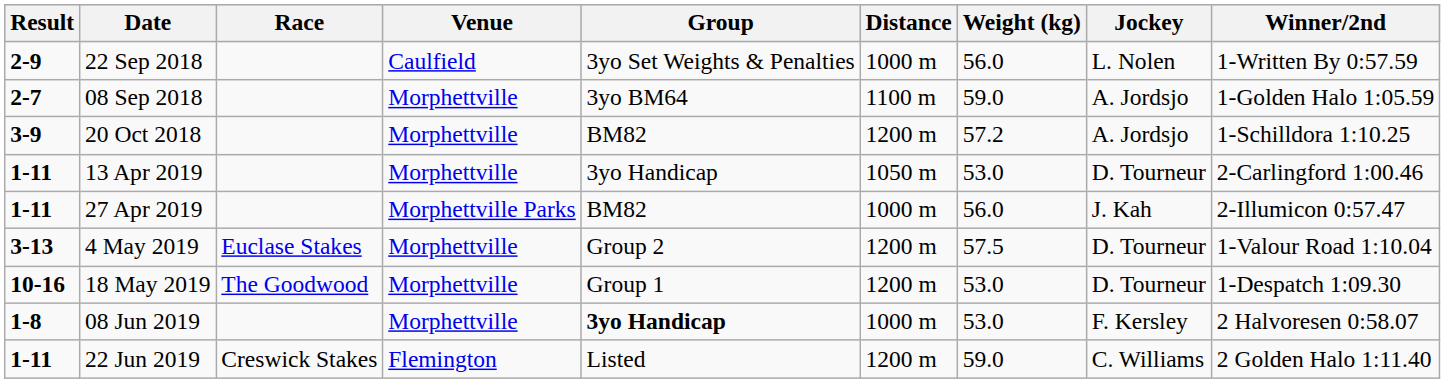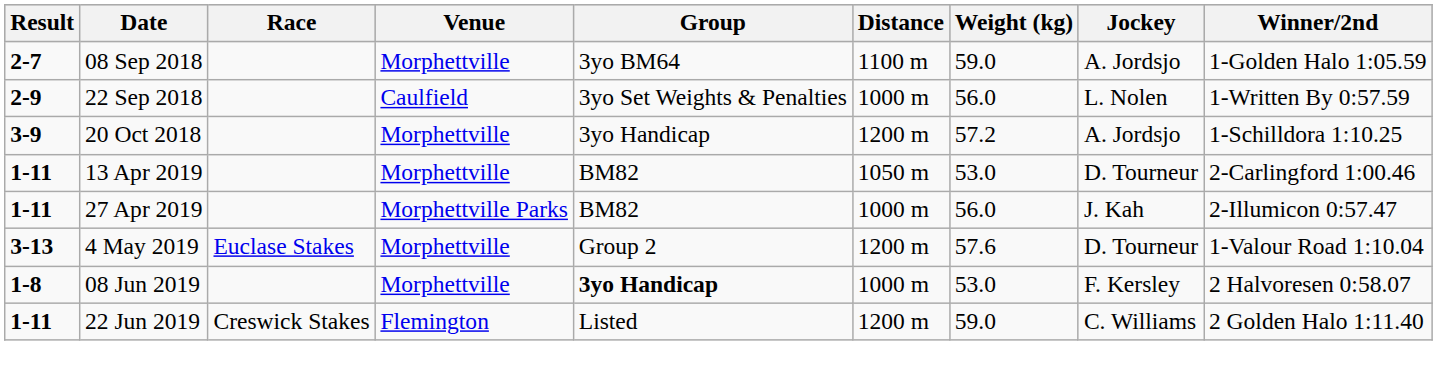rows swapped: 08 Sep 2018 <-> 22 Sep 2018
20 Oct 2018 | Group: BM82 -> 3yo Handicap
13 Apr 2019 | Group: 3yo Handicap -> BM82
4 May 2019 | Weight (kg): 57.5 -> 57.6
- row: 10-16 | 18 May 2019 | The Goodwood | Morphettville | Group 1 | 1200 m | 53.0 | D. Tourneur | 1-Despatch 1:09.30
